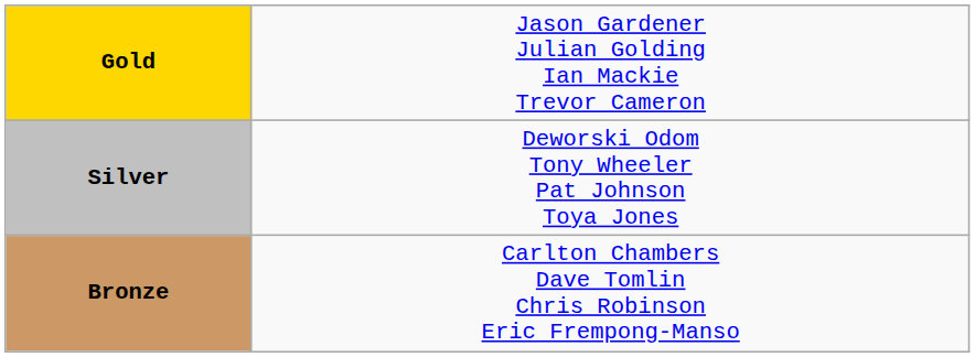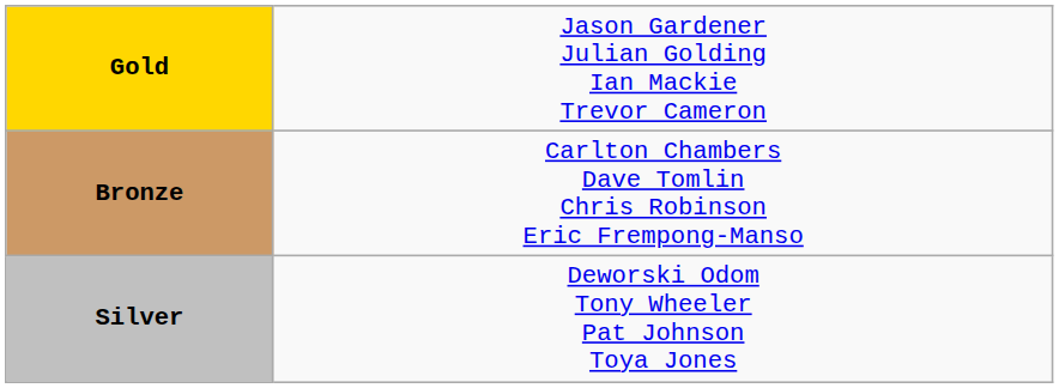rows swapped: Silver <-> Bronze
